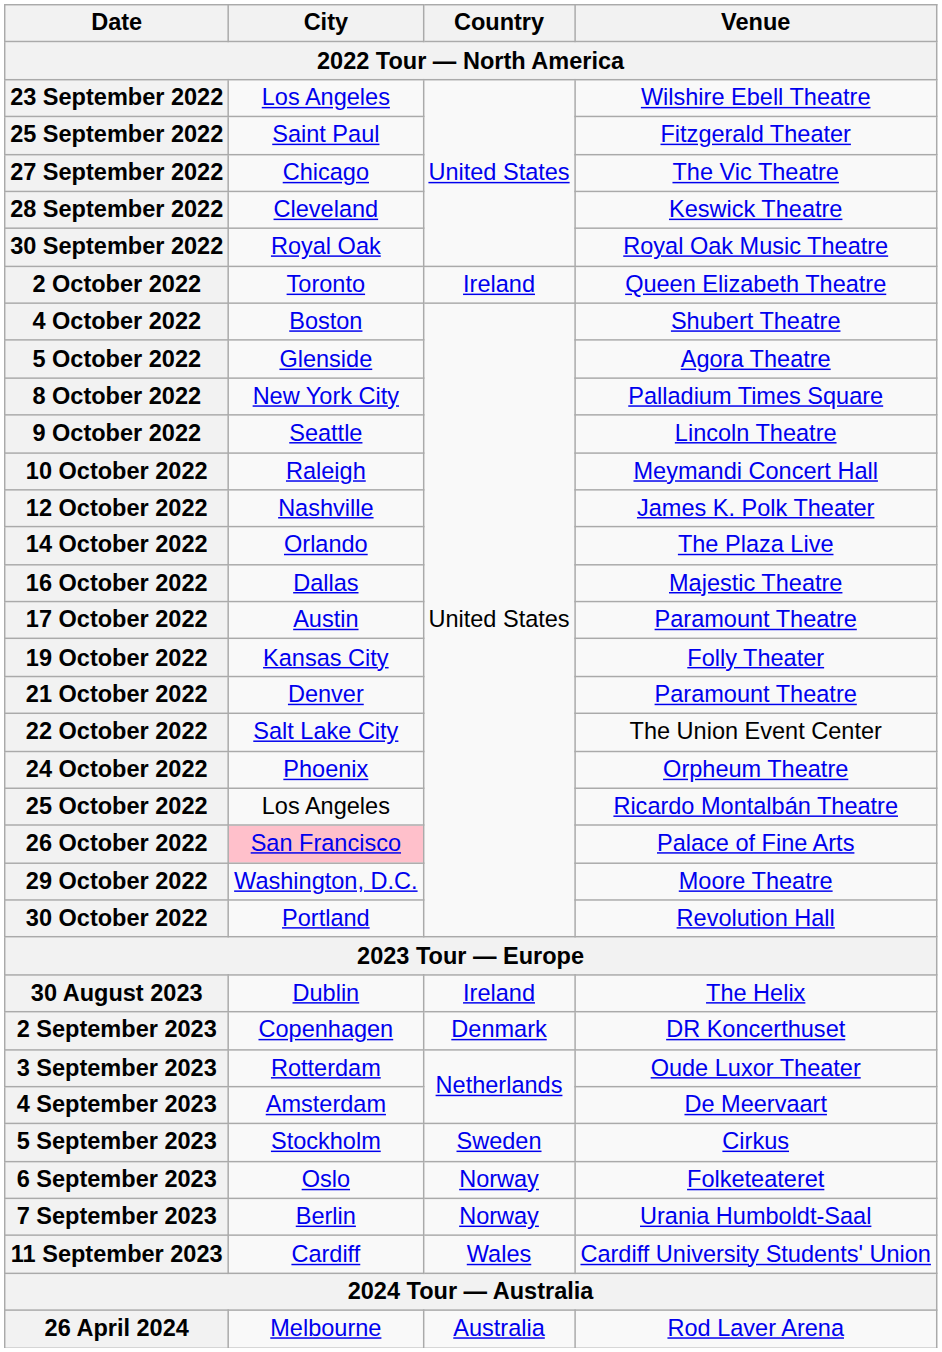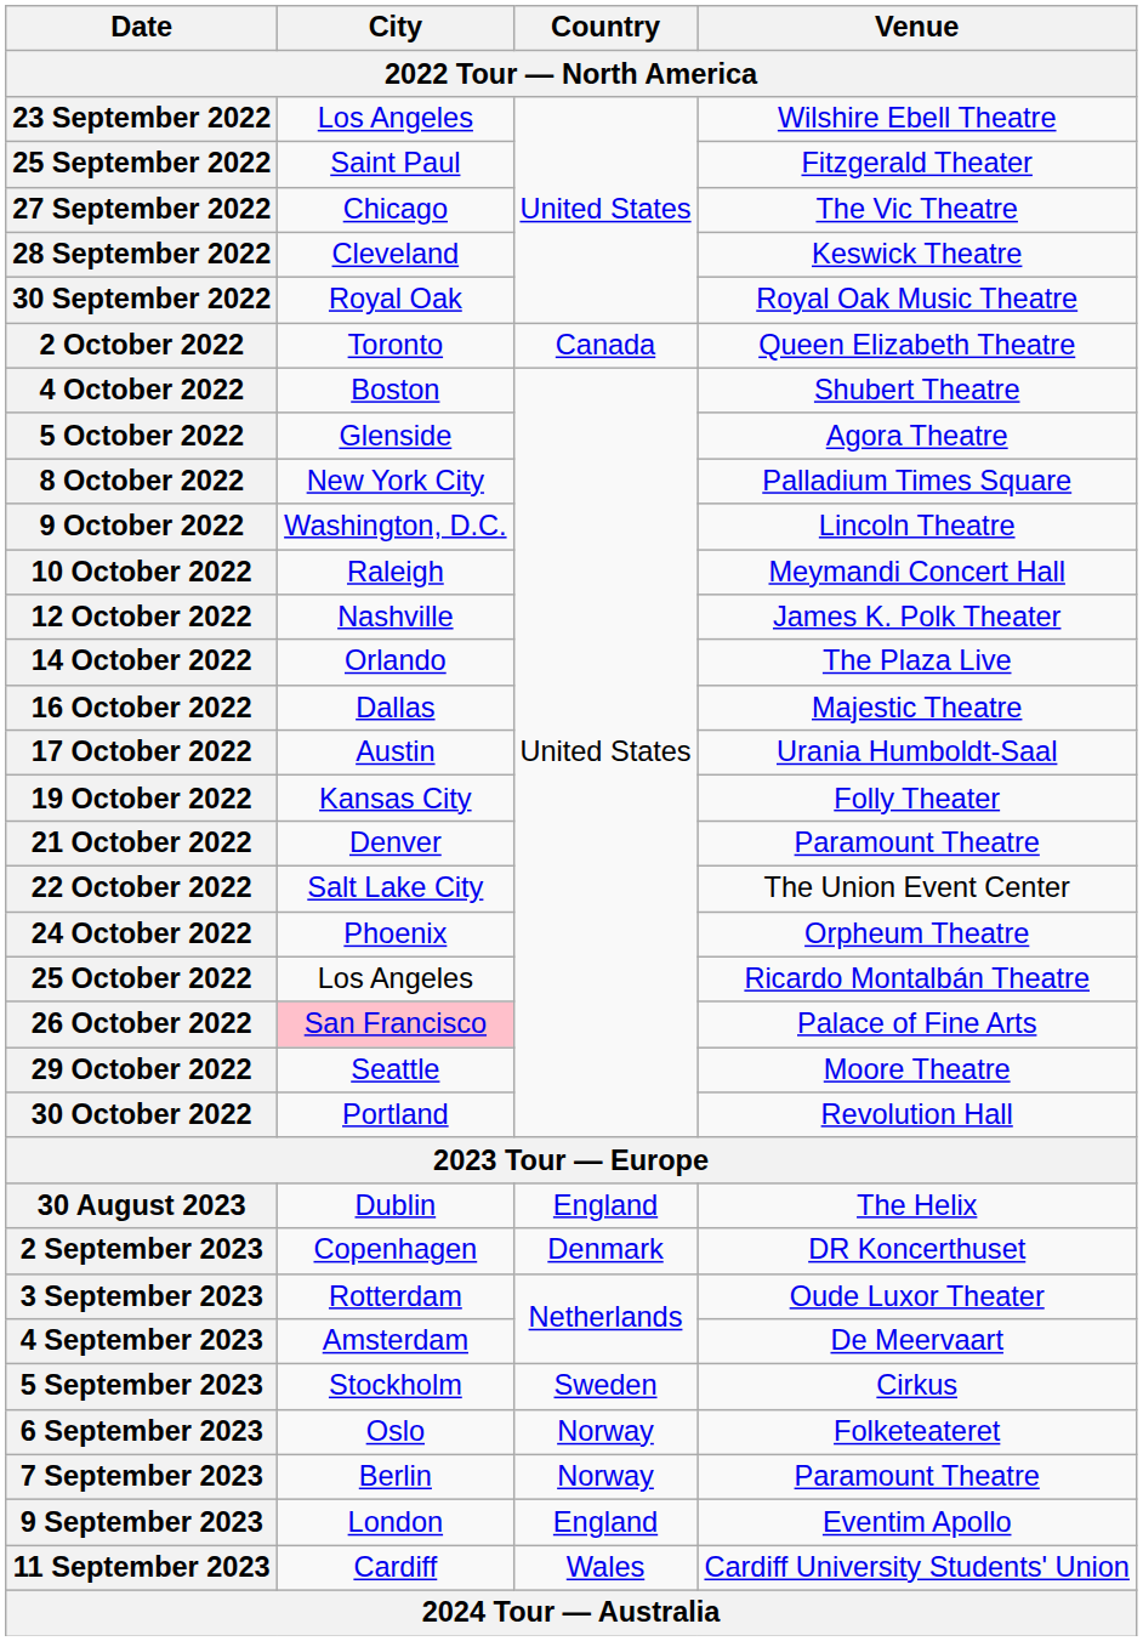2 October 2022 | Country: Ireland -> Canada
9 October 2022 | City: Seattle -> Washington, D.C.
17 October 2022 | Venue: Paramount Theatre -> Urania Humboldt-Saal
29 October 2022 | City: Washington, D.C. -> Seattle
30 August 2023 | Country: Ireland -> England
7 September 2023 | Venue: Urania Humboldt-Saal -> Paramount Theatre
+ row: 9 September 2023 | London | England | Eventim Apollo
- row: 26 April 2024 | Melbourne | Australia | Rod Laver Arena
